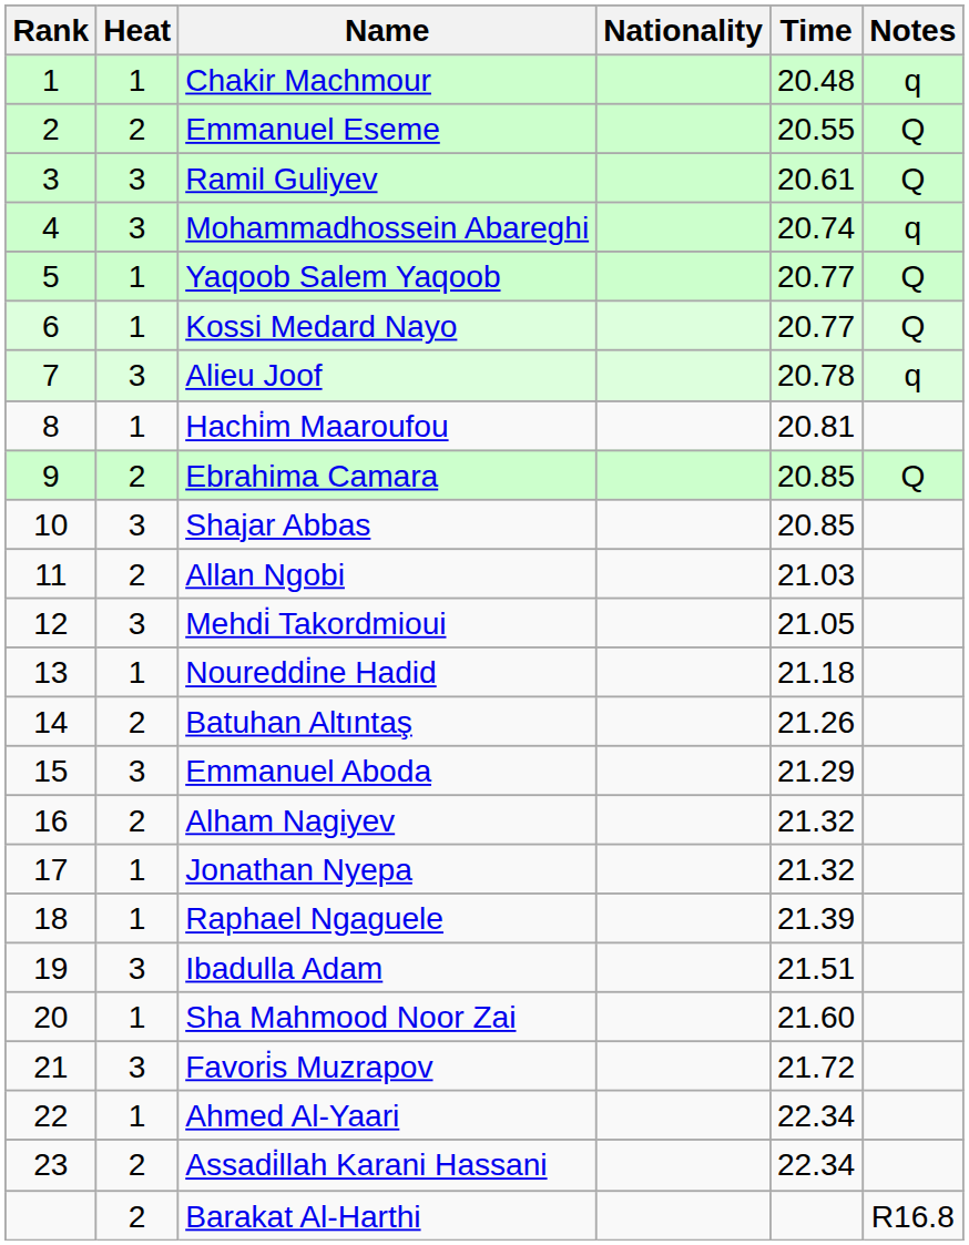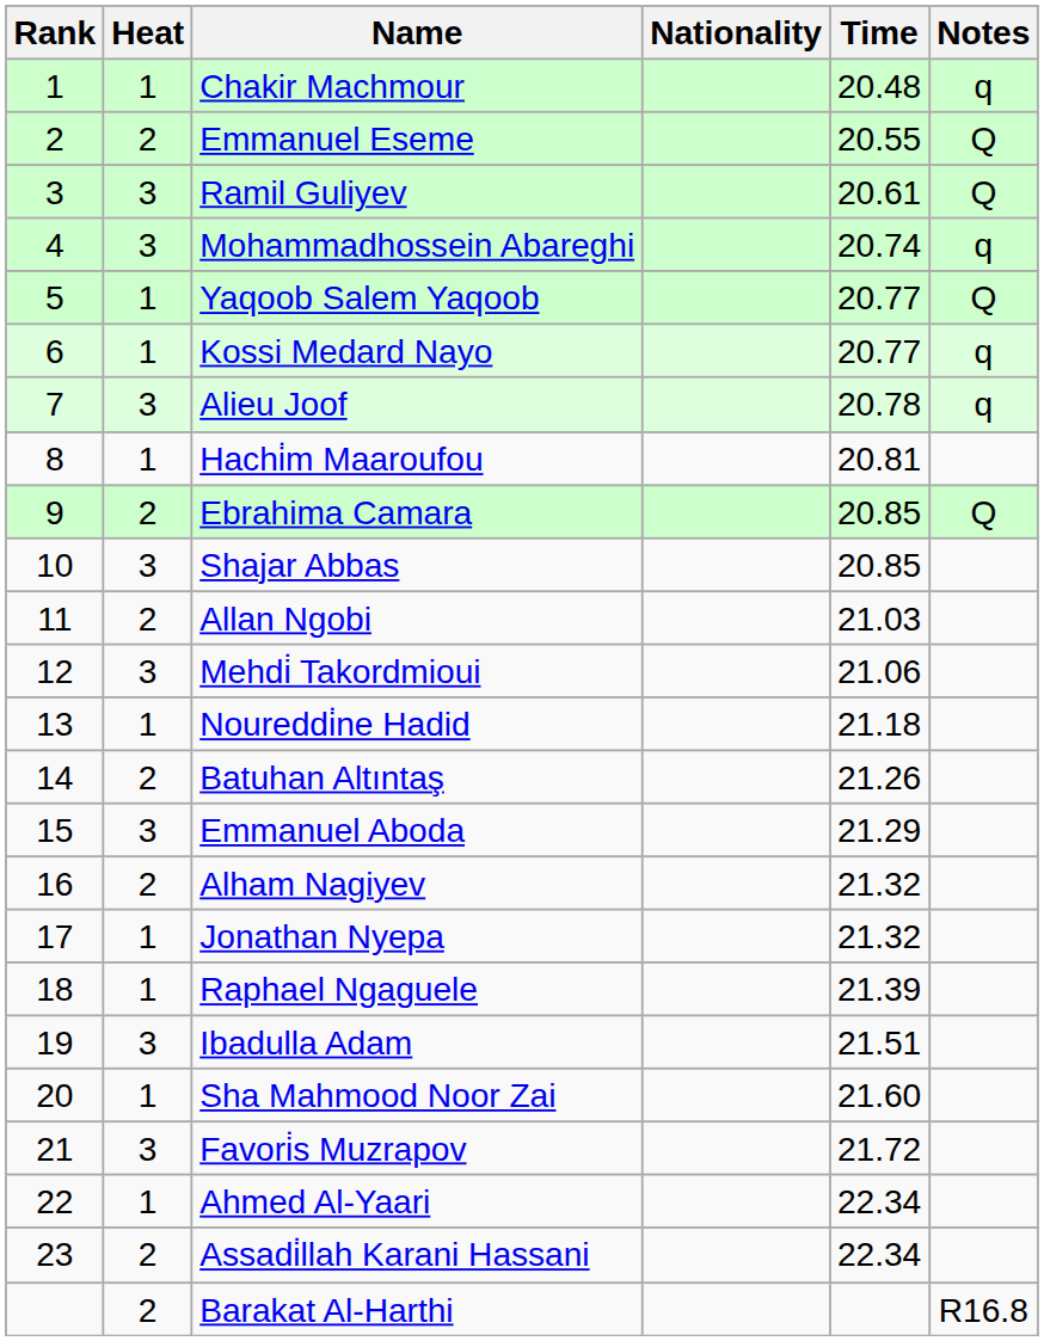Kossi Medard Nayo | Notes: Q -> q
Mehdi̇ Takordmioui | Time: 21.05 -> 21.06
